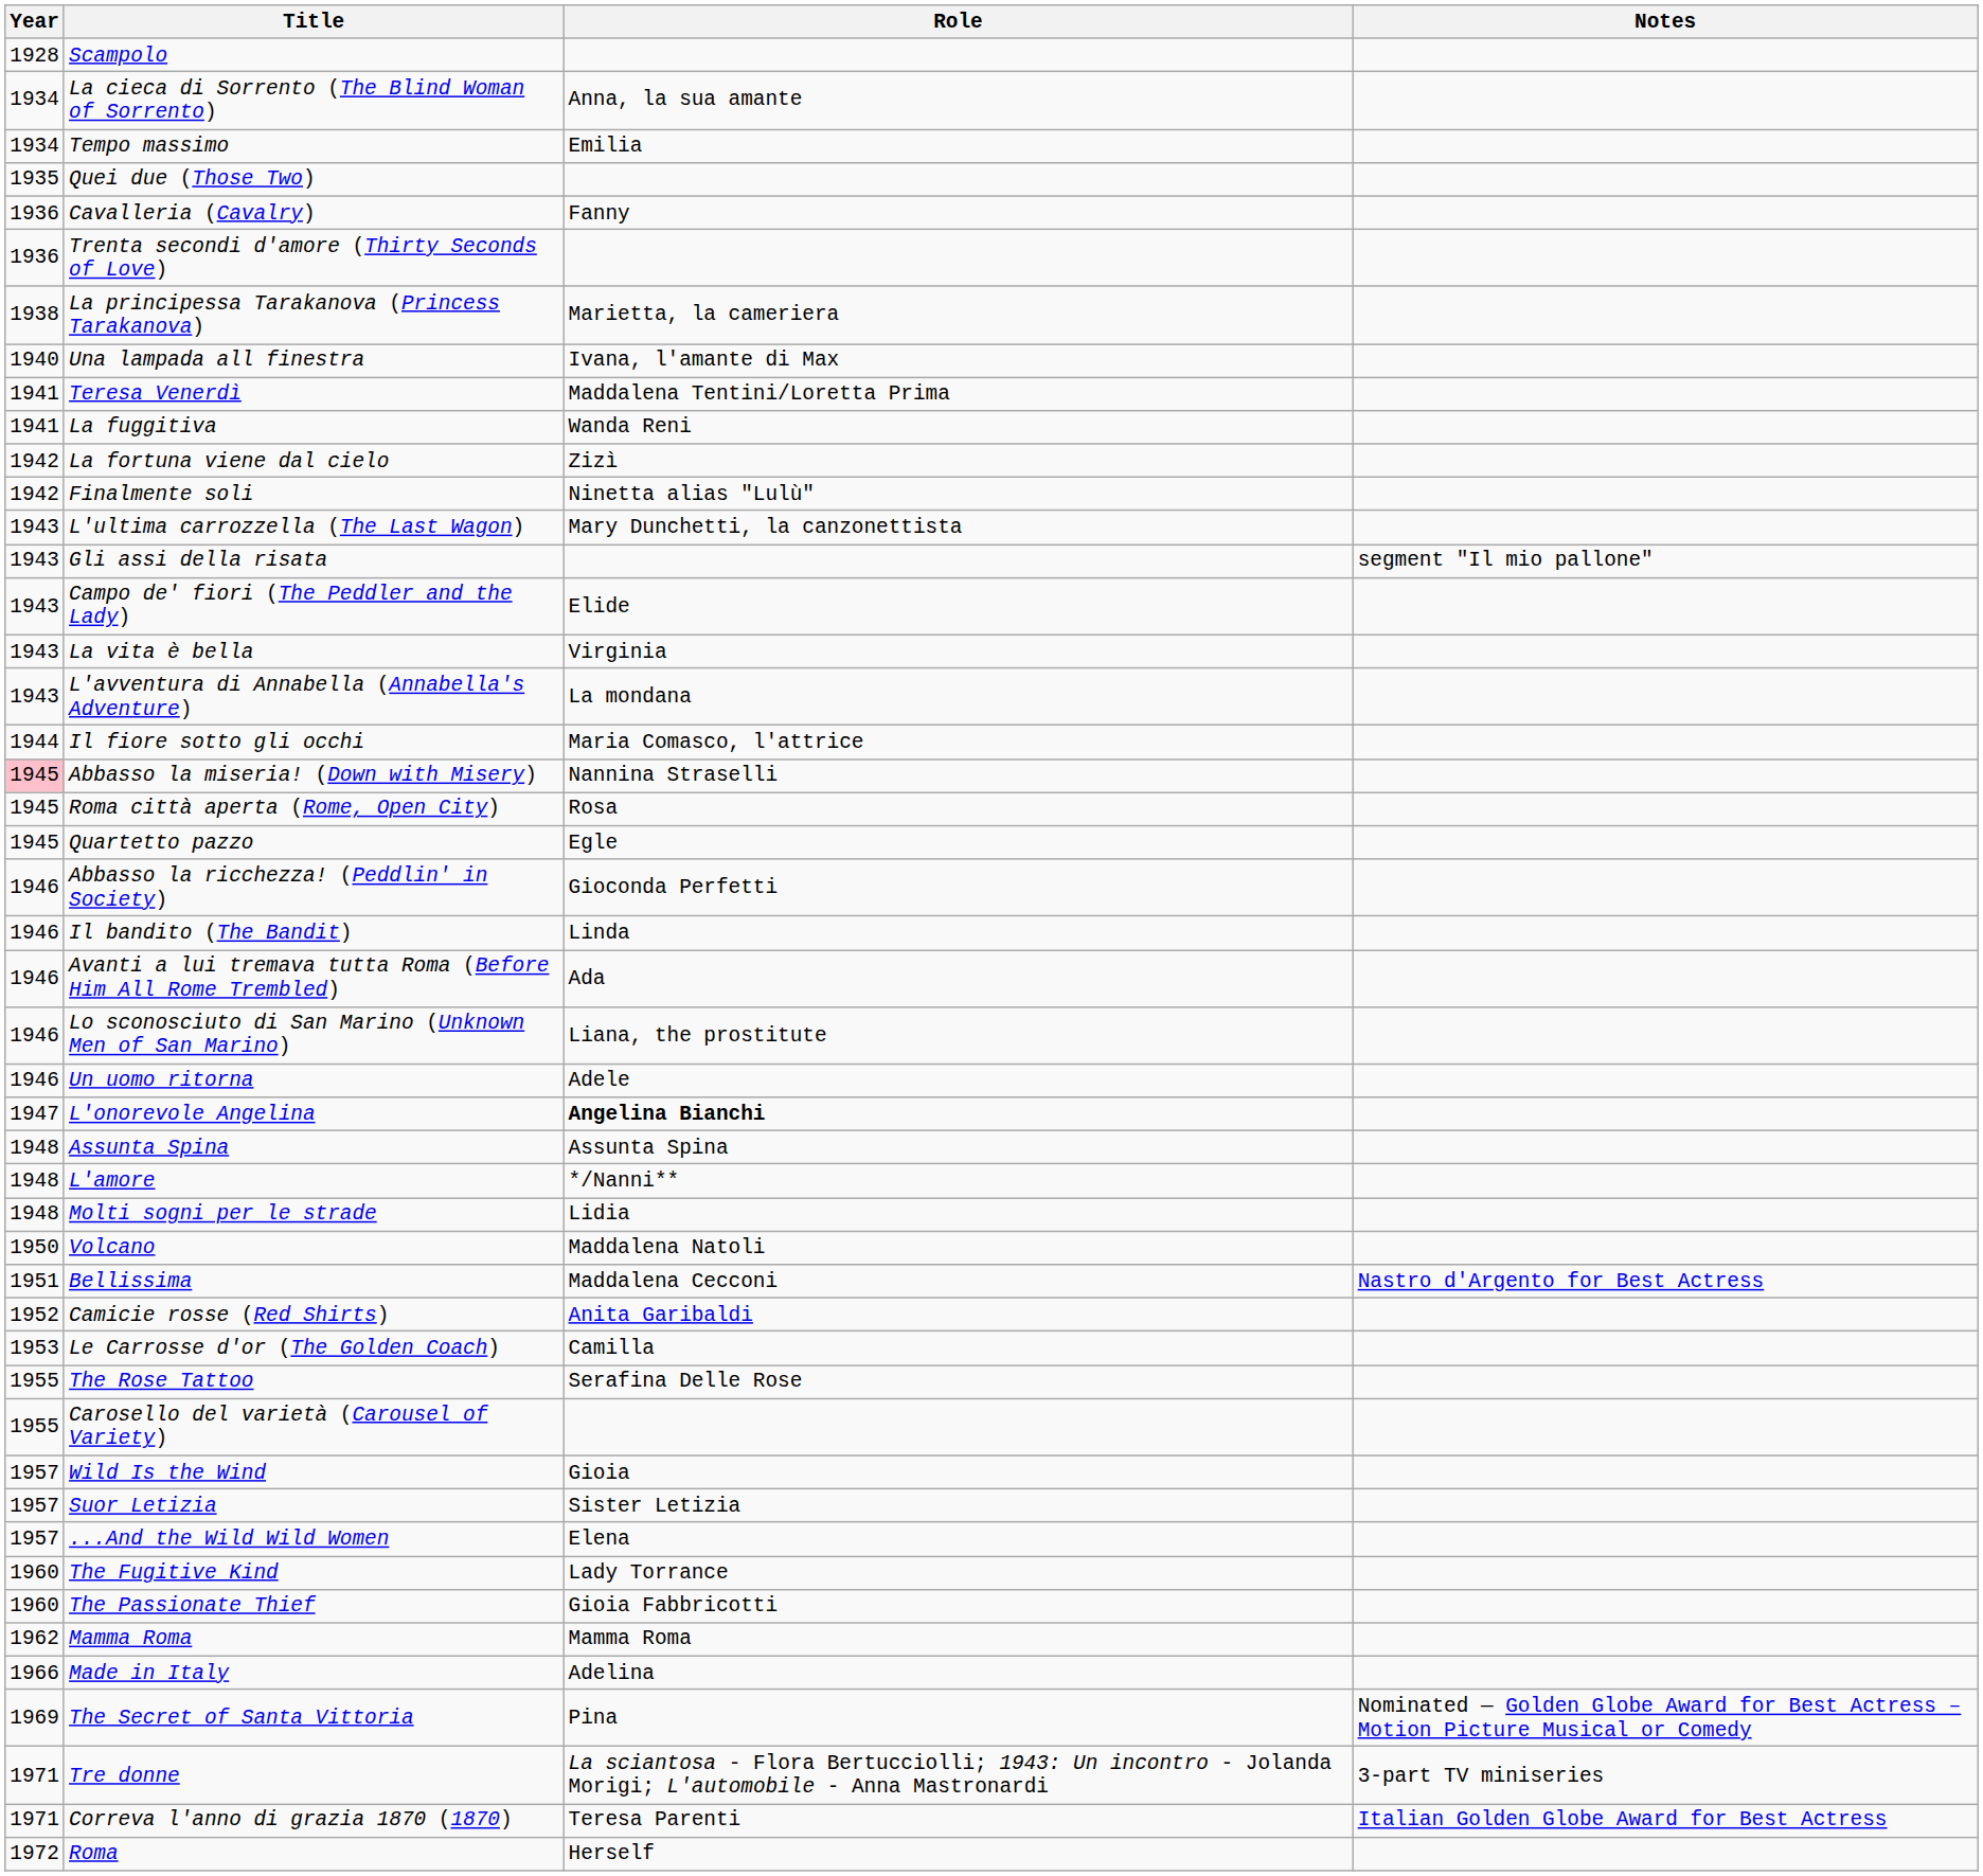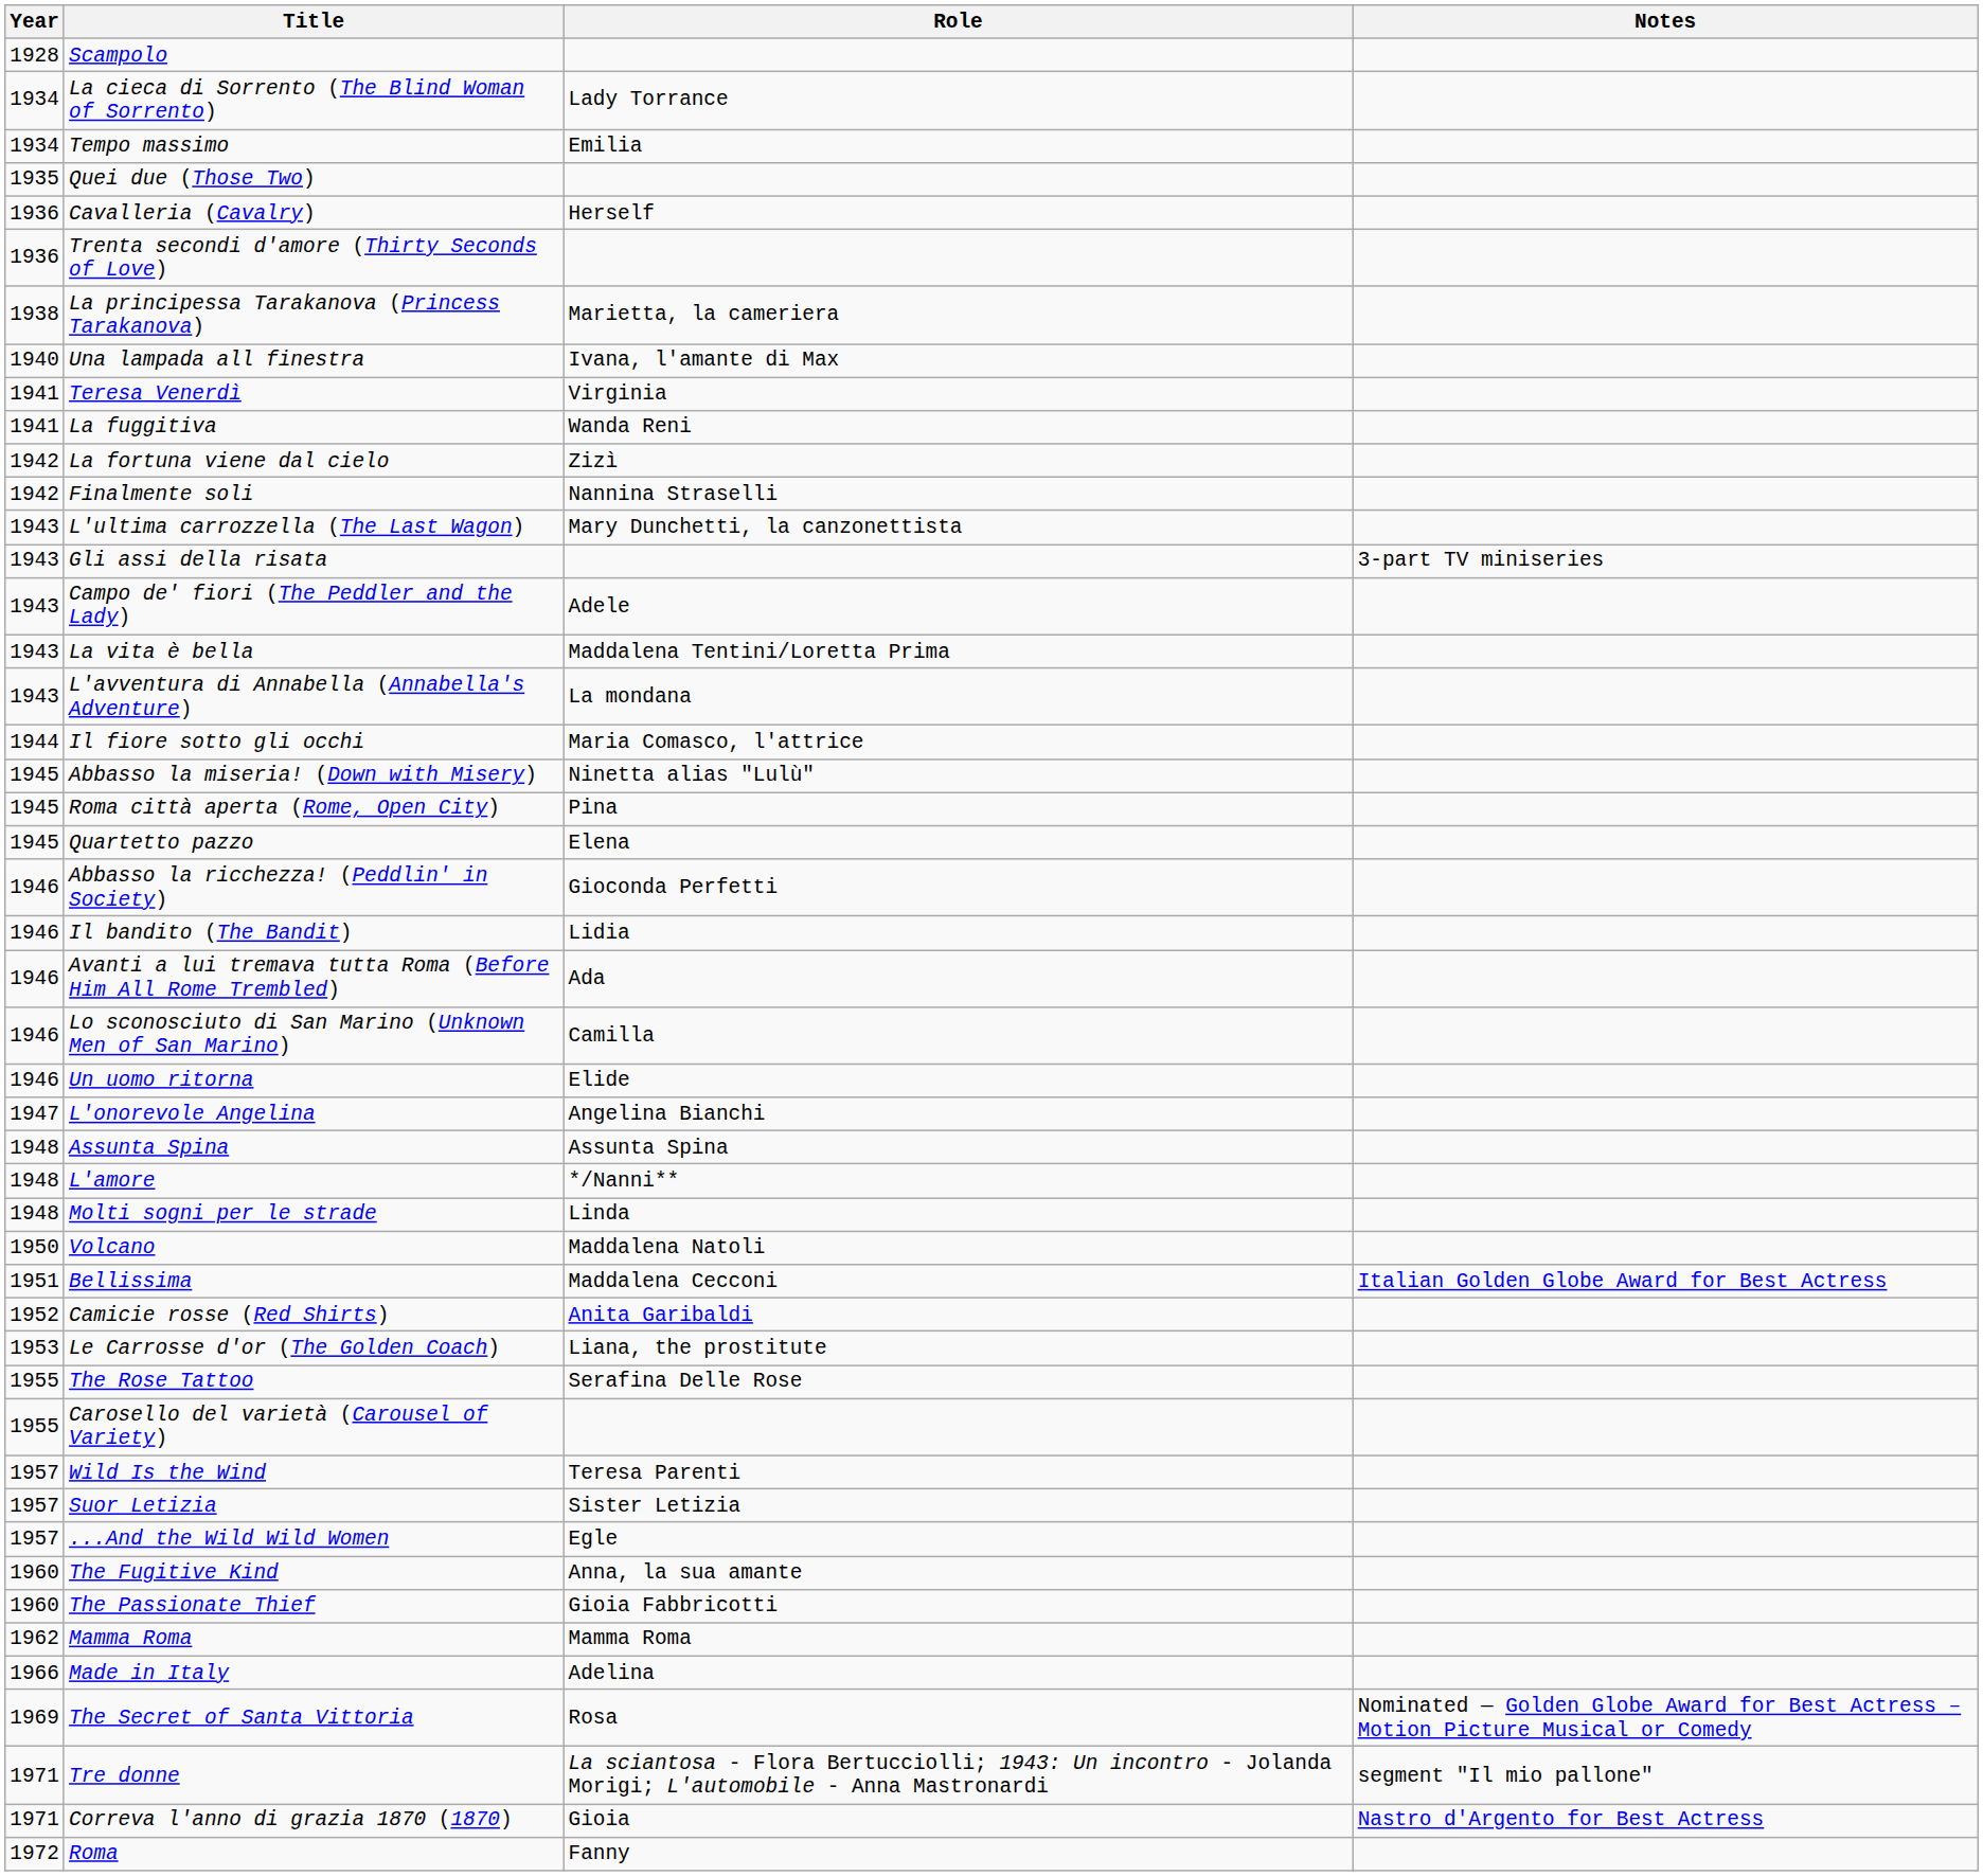La cieca di Sorrento (The Blind Woman of Sorrento) | Role: Anna, la sua amante -> Lady Torrance
Cavalleria (Cavalry) | Role: Fanny -> Herself
Teresa Venerdì | Role: Maddalena Tentini/Loretta Prima -> Virginia
Finalmente soli | Role: Ninetta alias "Lulù" -> Nannina Straselli
Gli assi della risata | Notes: segment "Il mio pallone" -> 3-part TV miniseries
Campo de' fiori (The Peddler and the Lady) | Role: Elide -> Adele
La vita è bella | Role: Virginia -> Maddalena Tentini/Loretta Prima
Abbasso la miseria! (Down with Misery) | Year: pink background -> no background
Abbasso la miseria! (Down with Misery) | Role: Nannina Straselli -> Ninetta alias "Lulù"
Roma città aperta (Rome, Open City) | Role: Rosa -> Pina
Quartetto pazzo | Role: Egle -> Elena
Il bandito (The Bandit) | Role: Linda -> Lidia
Lo sconosciuto di San Marino (Unknown Men of San Marino) | Role: Liana, the prostitute -> Camilla
Un uomo ritorna | Role: Adele -> Elide
L'onorevole Angelina | Role: bold -> normal
Molti sogni per le strade | Role: Lidia -> Linda
Bellissima | Notes: Nastro d'Argento for Best Actress -> Italian Golden Globe Award for Best Actress
Le Carrosse d'or (The Golden Coach) | Role: Camilla -> Liana, the prostitute
Wild Is the Wind | Role: Gioia -> Teresa Parenti
...And the Wild Wild Women | Role: Elena -> Egle
The Fugitive Kind | Role: Lady Torrance -> Anna, la sua amante
The Secret of Santa Vittoria | Role: Pina -> Rosa
Tre donne | Notes: 3-part TV miniseries -> segment "Il mio pallone"
Correva l'anno di grazia 1870 (1870) | Role: Teresa Parenti -> Gioia
Correva l'anno di grazia 1870 (1870) | Notes: Italian Golden Globe Award for Best Actress -> Nastro d'Argento for Best Actress
Roma | Role: Herself -> Fanny
